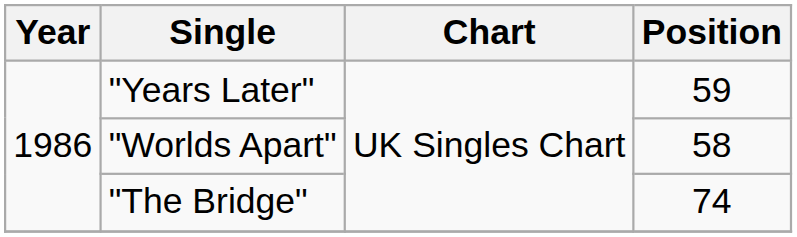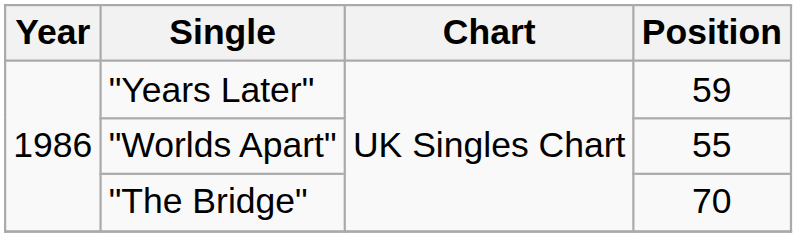"Worlds Apart" | Position: 58 -> 55
"The Bridge" | Position: 74 -> 70
